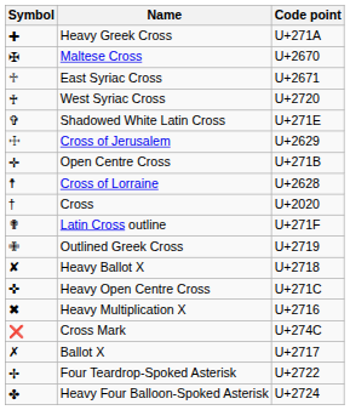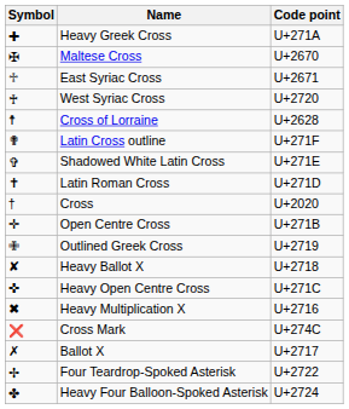rows swapped: Cross of Lorraine <-> Shadowed White Latin Cross
- row: ☩ | Cross of Jerusalem | U+2629
rows swapped: Latin Cross outline <-> Open Centre Cross
+ row: ✝ | Latin Roman Cross | U+271D
